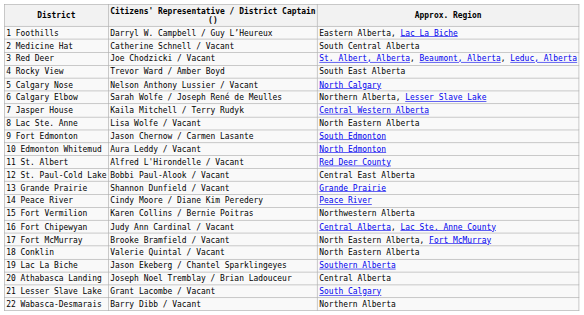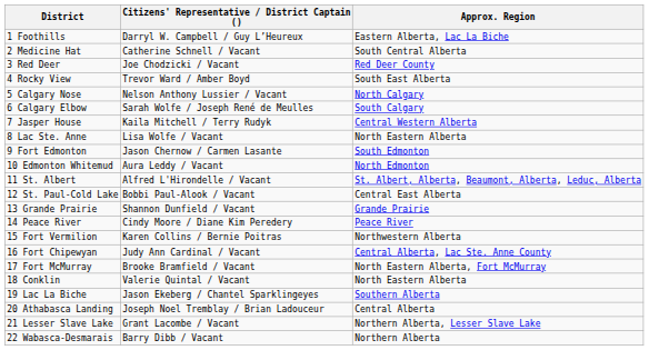3 Red Deer | Approx. Region: St. Albert, Alberta, Beaumont, Alberta, Leduc, Alberta -> Red Deer County
6 Calgary Elbow | Approx. Region: Northern Alberta, Lesser Slave Lake -> South Calgary
11 St. Albert | Approx. Region: Red Deer County -> St. Albert, Alberta, Beaumont, Alberta, Leduc, Alberta
21 Lesser Slave Lake | Approx. Region: South Calgary -> Northern Alberta, Lesser Slave Lake
